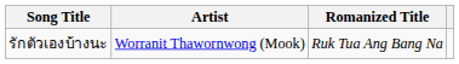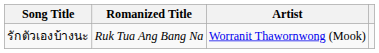columns swapped: Romanized Title <-> Artist
